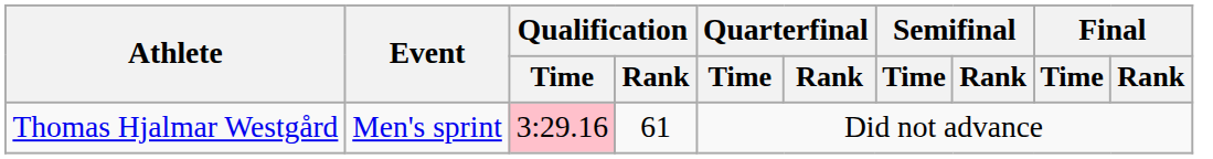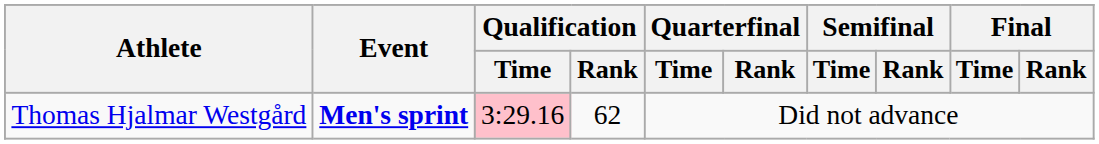Thomas Hjalmar Westgård | Event: normal -> bold
Thomas Hjalmar Westgård | Qualification / Rank: 61 -> 62
